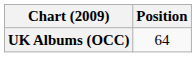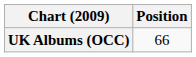UK Albums (OCC) | Position: 64 -> 66
